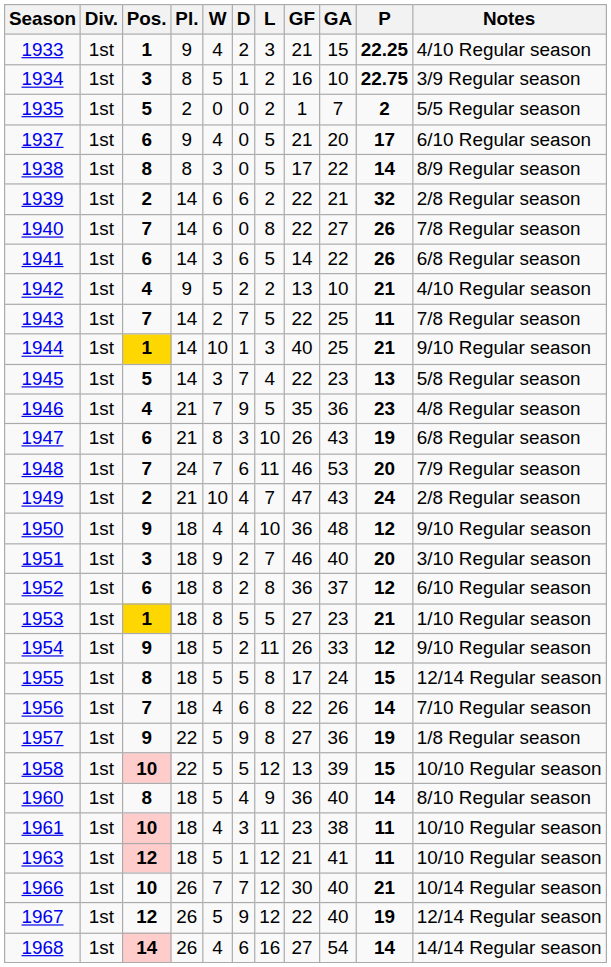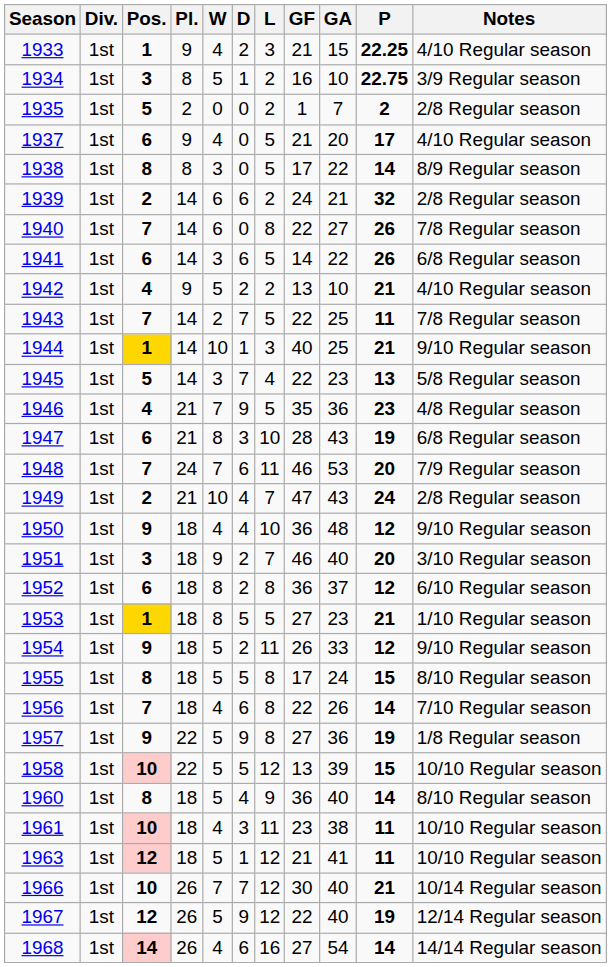1935 | Notes: 5/5 Regular season -> 2/8 Regular season
1937 | Notes: 6/10 Regular season -> 4/10 Regular season
1939 | GF: 22 -> 24
1947 | GF: 26 -> 28
1955 | Notes: 12/14 Regular season -> 8/10 Regular season
